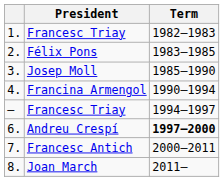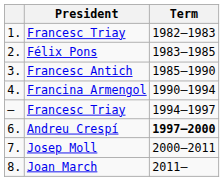3. | President: Josep Moll -> Francesc Antich
7. | President: Francesc Antich -> Josep Moll
